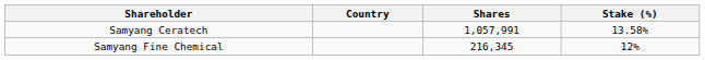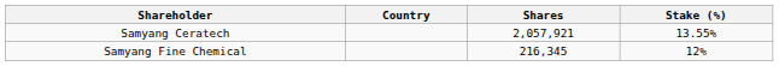Samyang Ceratech | Shares: 1,057,991 -> 2,057,921
Samyang Ceratech | Stake (%): 13.58% -> 13.55%
